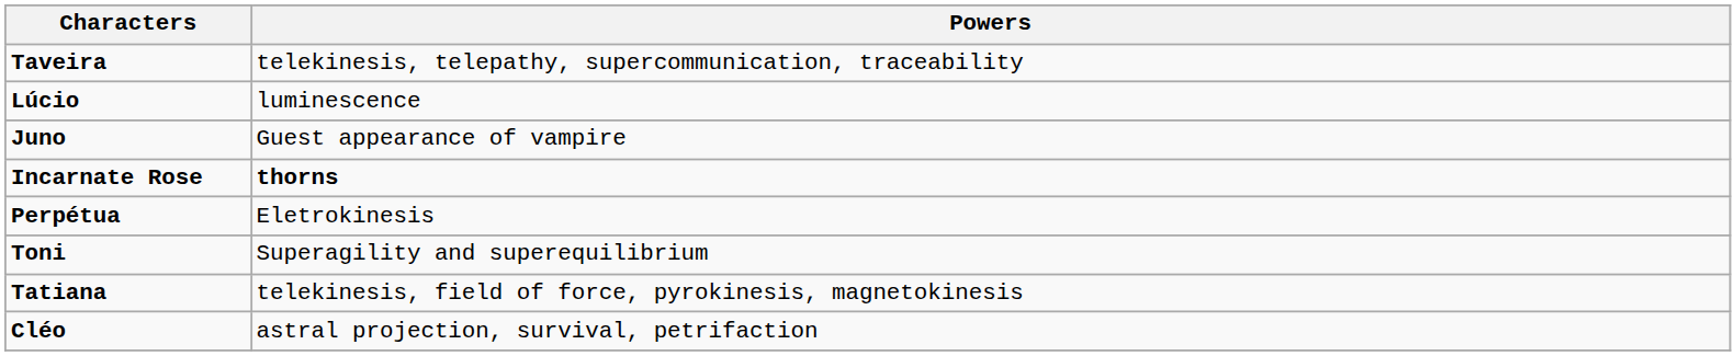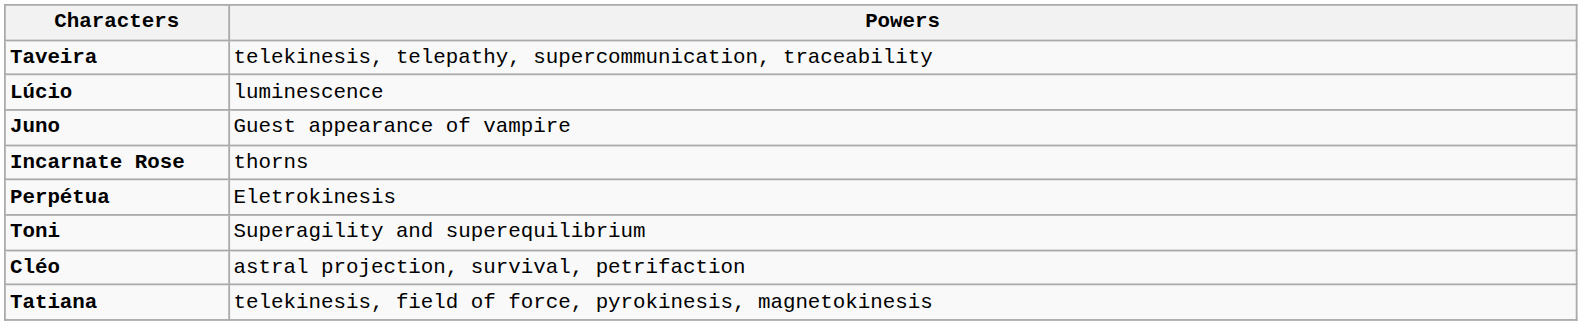Incarnate Rose | Powers: bold -> normal
rows swapped: Tatiana <-> Cléo
